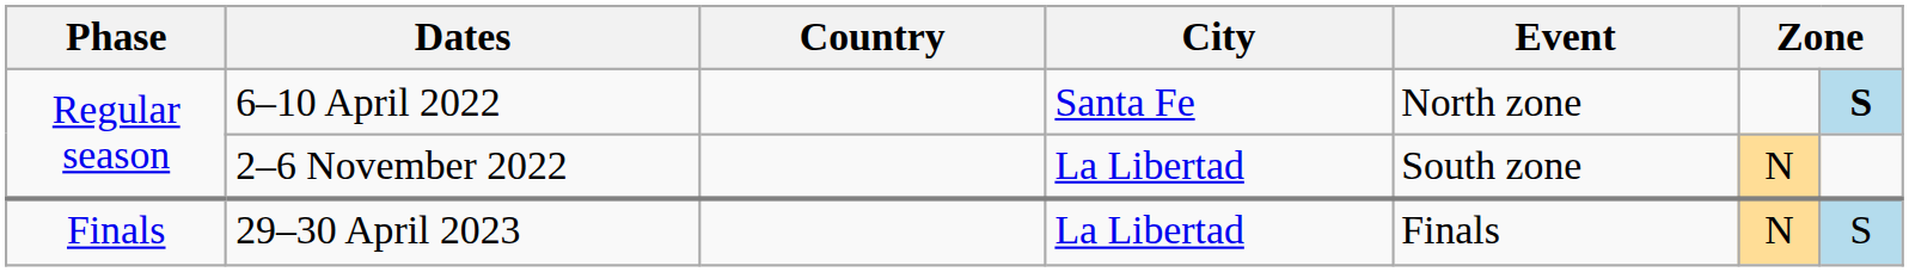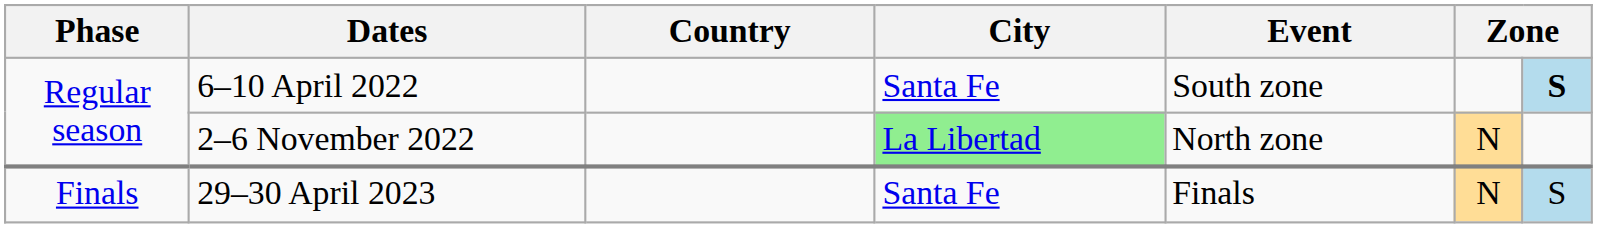6–10 April 2022 | Event: North zone -> South zone
2–6 November 2022 | City: no background -> lightgreen background
2–6 November 2022 | Event: South zone -> North zone
29–30 April 2023 | City: La Libertad -> Santa Fe
